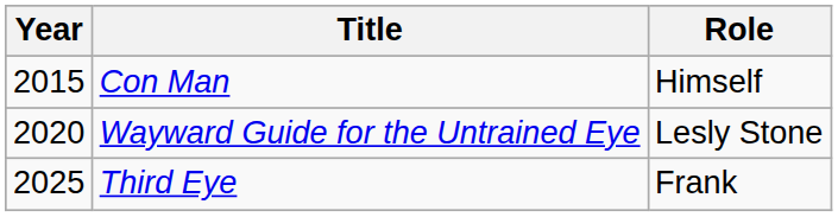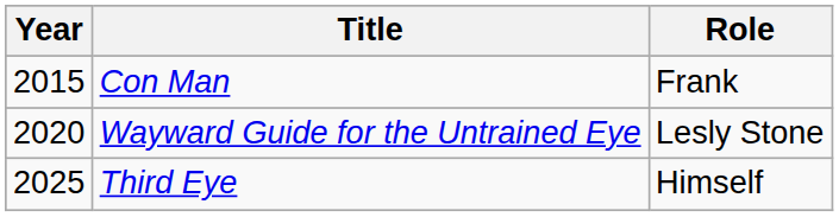Con Man | Role: Himself -> Frank
Third Eye | Role: Frank -> Himself
